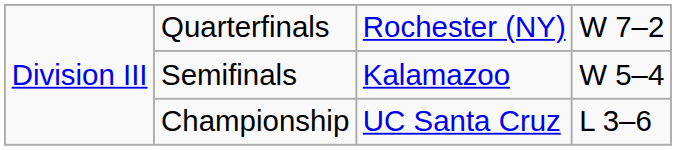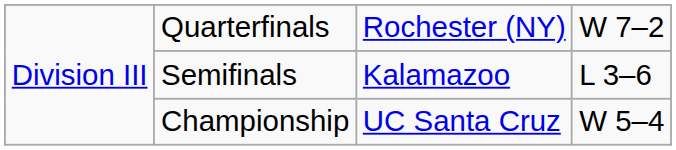Semifinals | column 4: W 5–4 -> L 3–6
Championship | column 4: L 3–6 -> W 5–4
